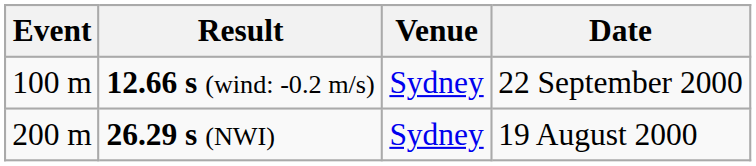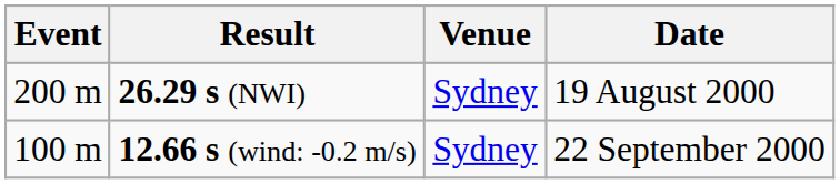rows swapped: 12.66 s (wind: -0.2 m/s) <-> 26.29 s (NWI)
